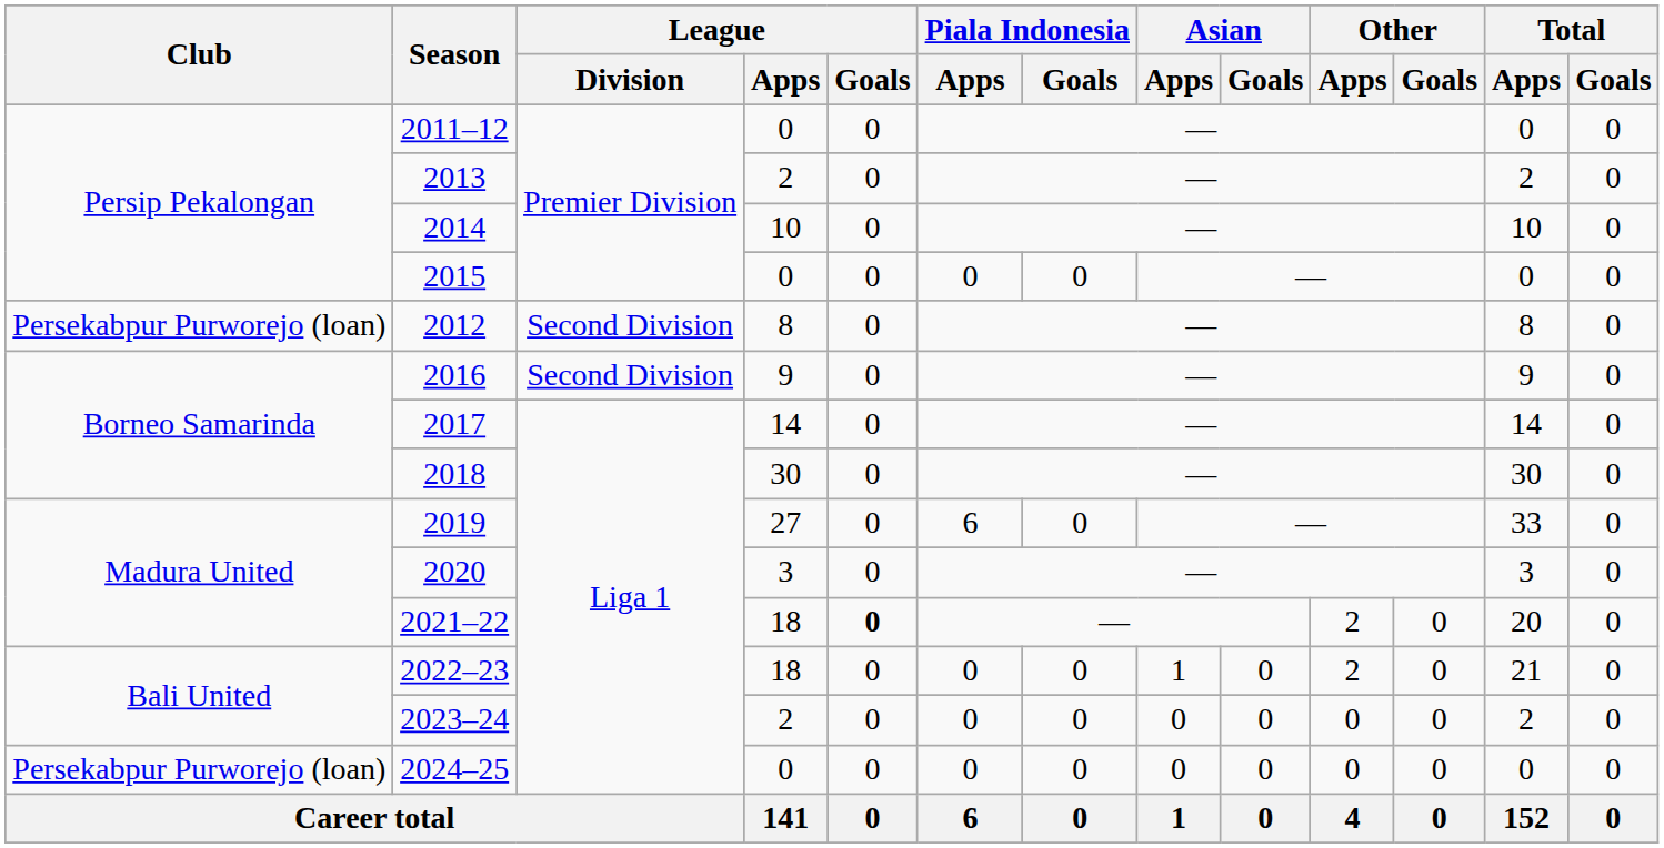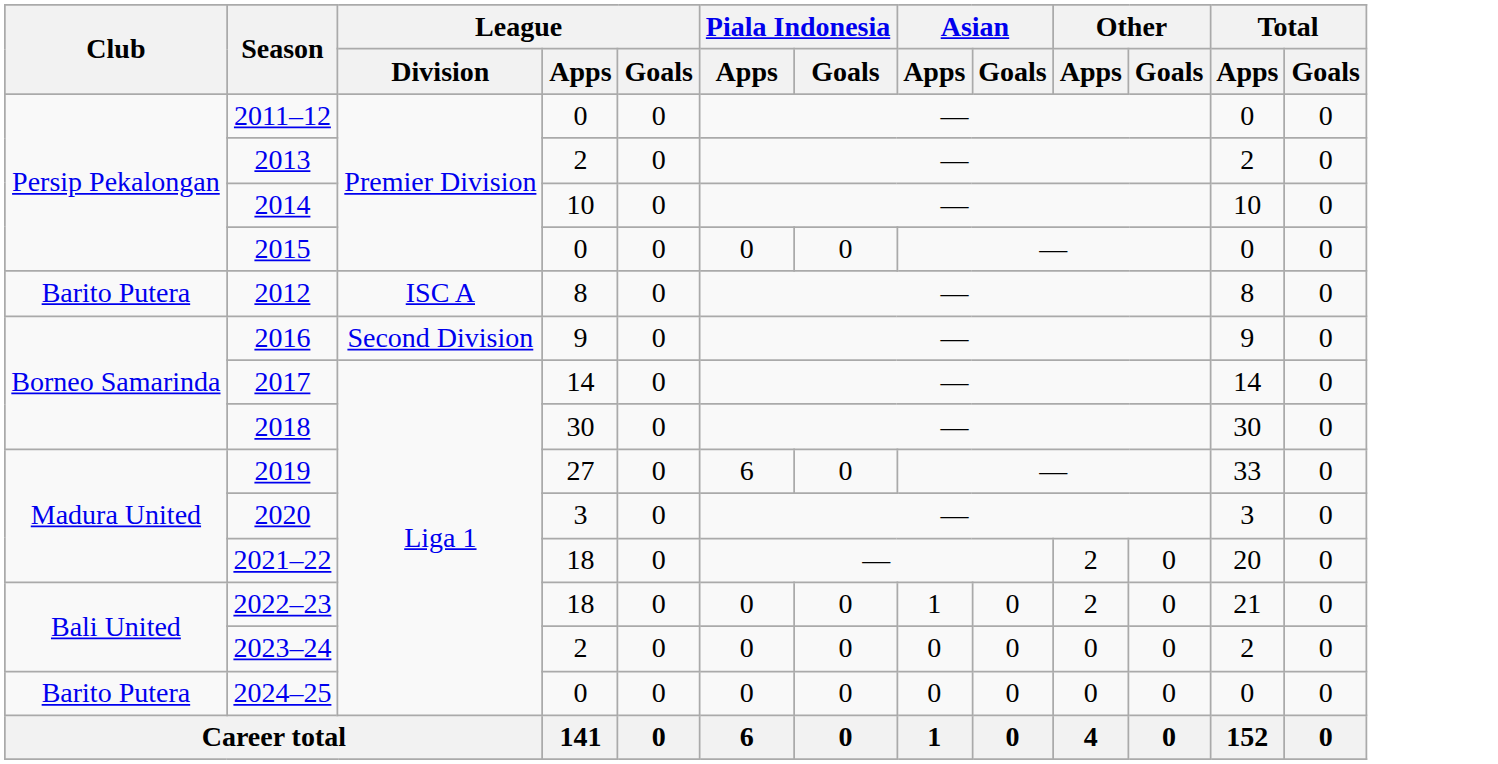2012 | Club: Persekabpur Purworejo (loan) -> Barito Putera
2012 | League / Division: Second Division -> ISC A
2021–22 | League / Goals: bold -> normal
2024–25 | Club: Persekabpur Purworejo (loan) -> Barito Putera
